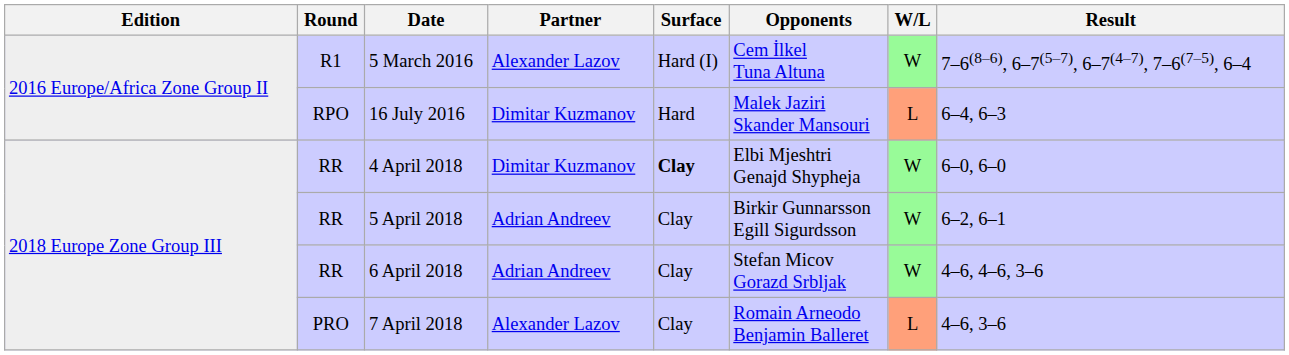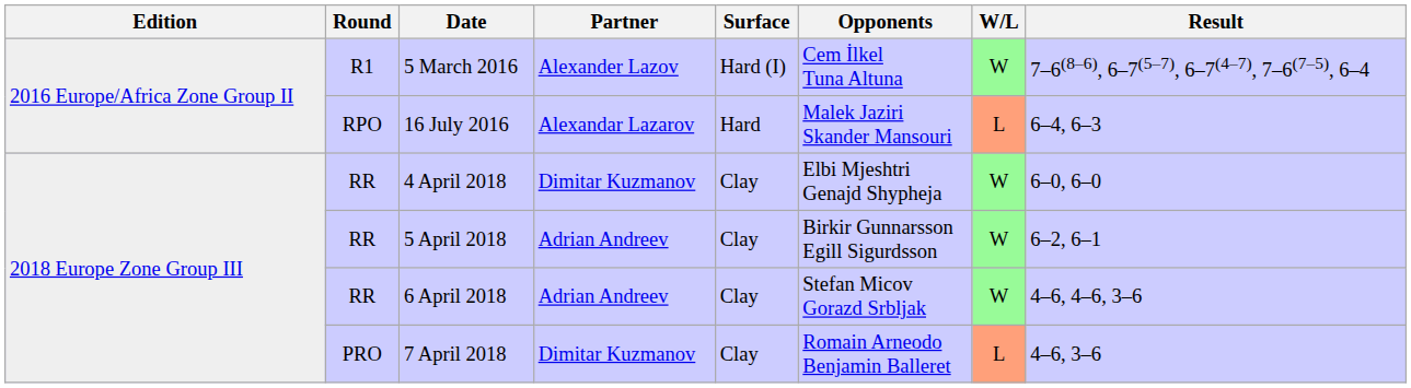16 July 2016 | Partner: Dimitar Kuzmanov -> Alexandar Lazarov
4 April 2018 | Surface: bold -> normal
7 April 2018 | Partner: Alexander Lazov -> Dimitar Kuzmanov
